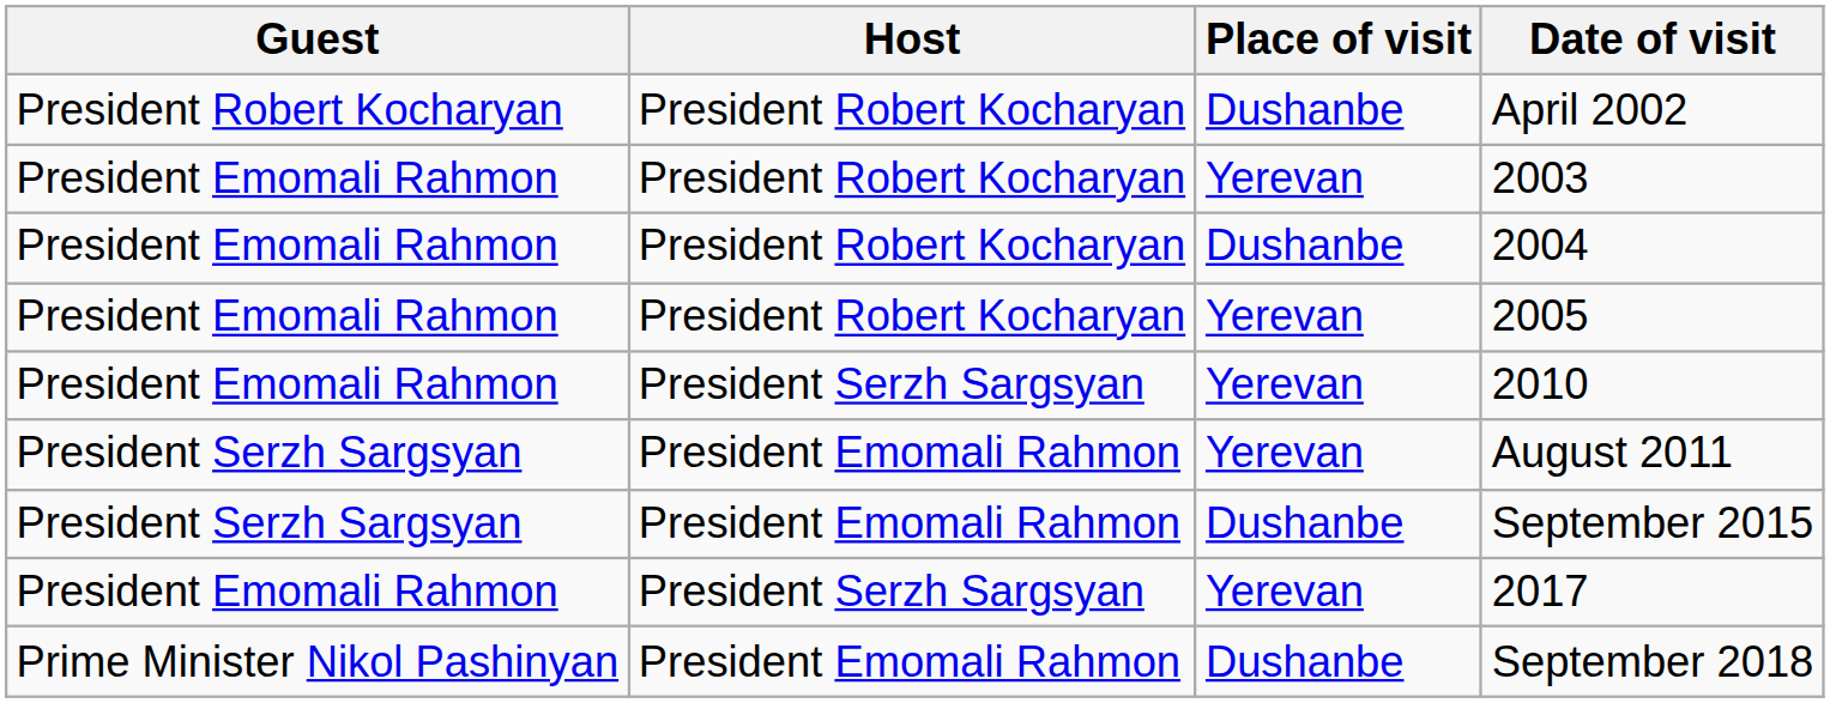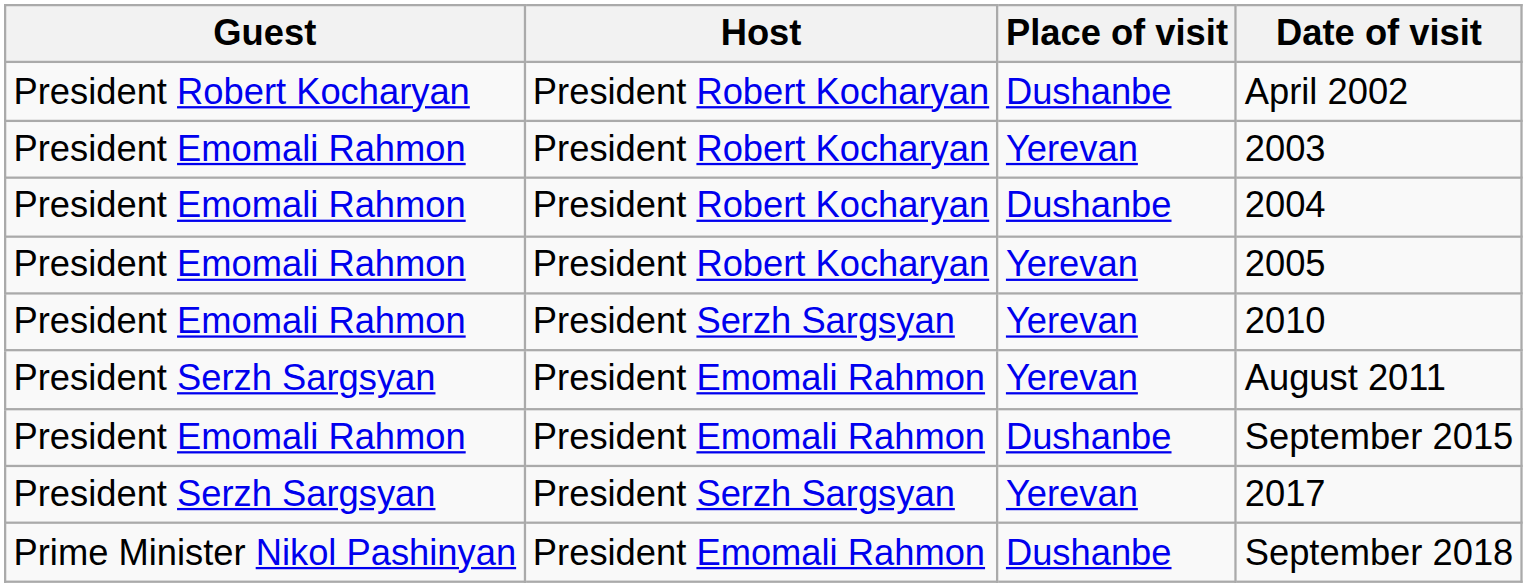September 2015 | Guest: President Serzh Sargsyan -> President Emomali Rahmon
2017 | Guest: President Emomali Rahmon -> President Serzh Sargsyan
